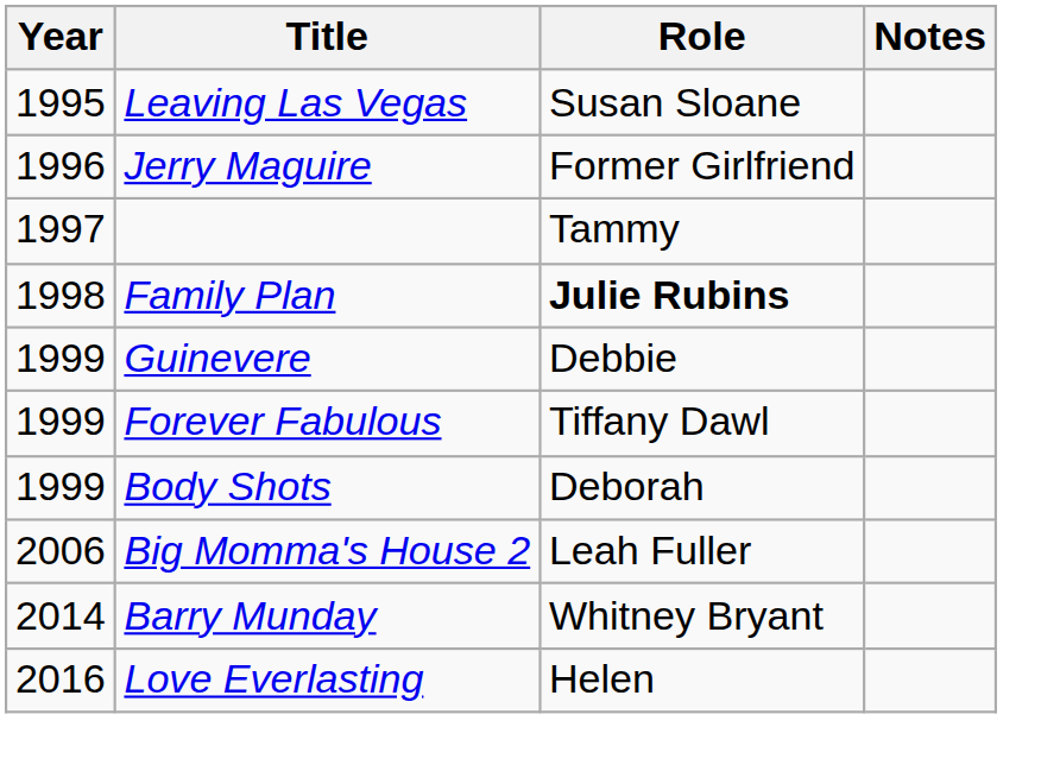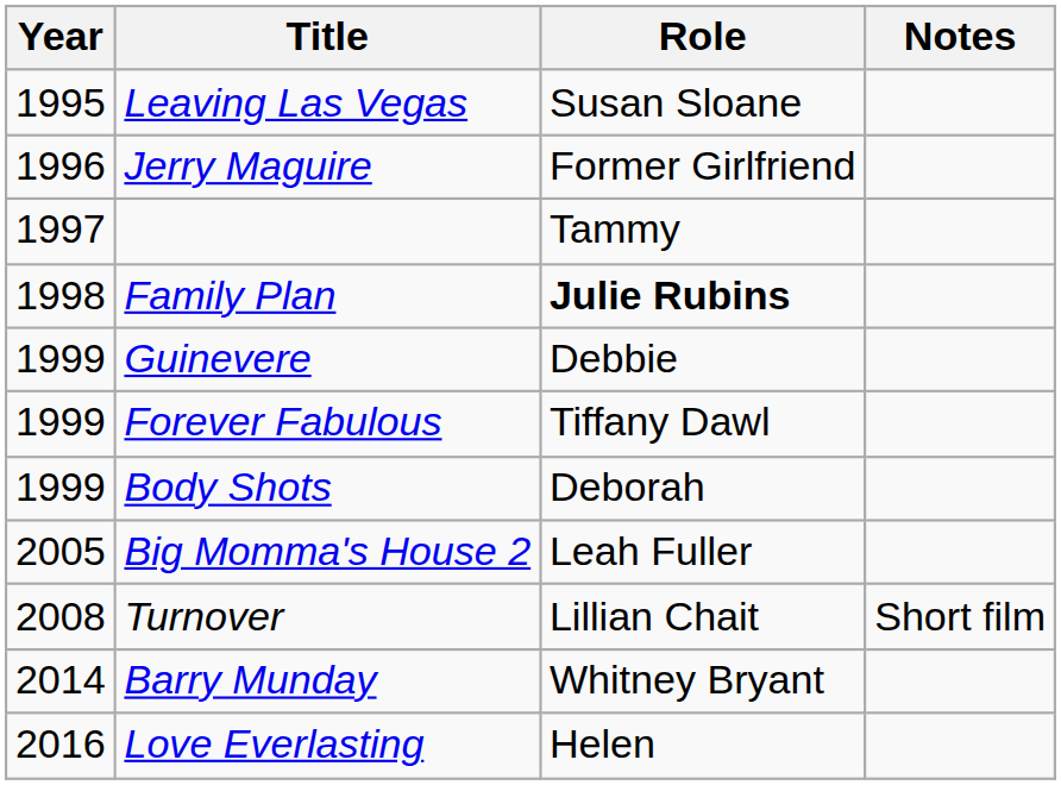Big Momma's House 2 | Year: 2006 -> 2005
+ row: 2008 | Turnover | Lillian Chait | Short film
